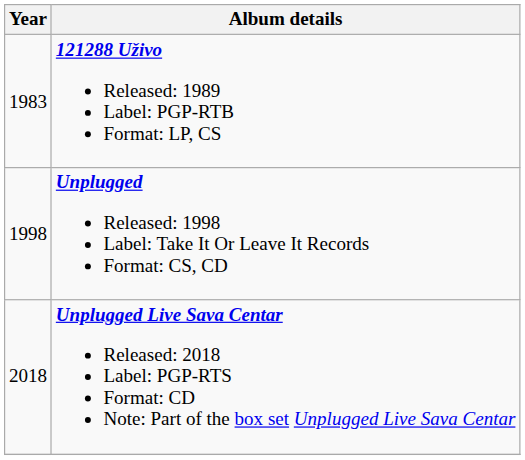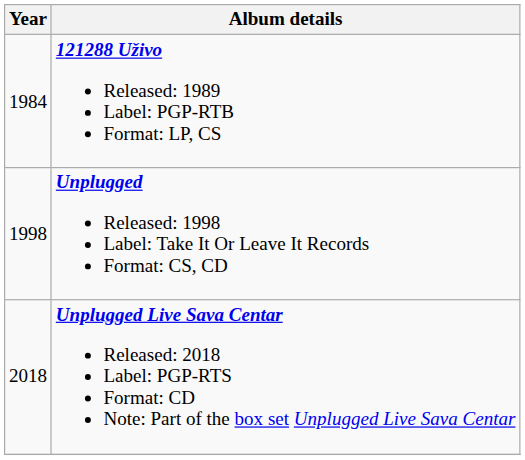121288 Uživo Released: 1989 Label: PGP-RTB Format: LP, CS | Year: 1983 -> 1984
